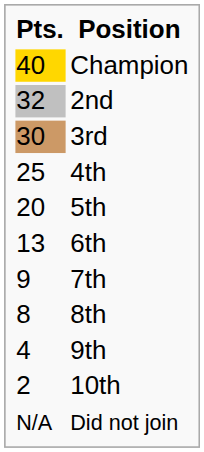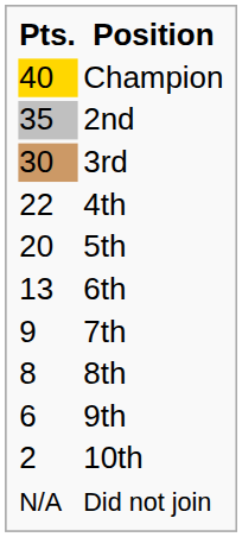2nd | Pts.: 32 -> 35
4th | Pts.: 25 -> 22
9th | Pts.: 4 -> 6
